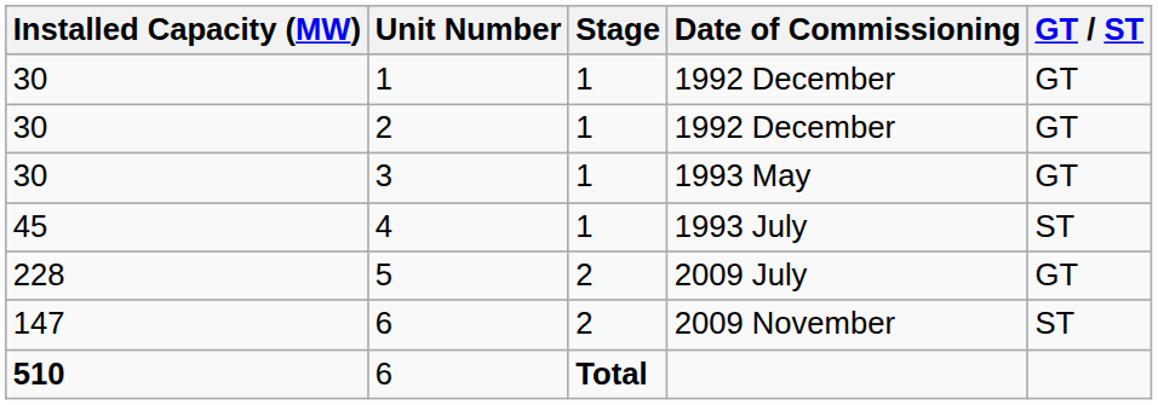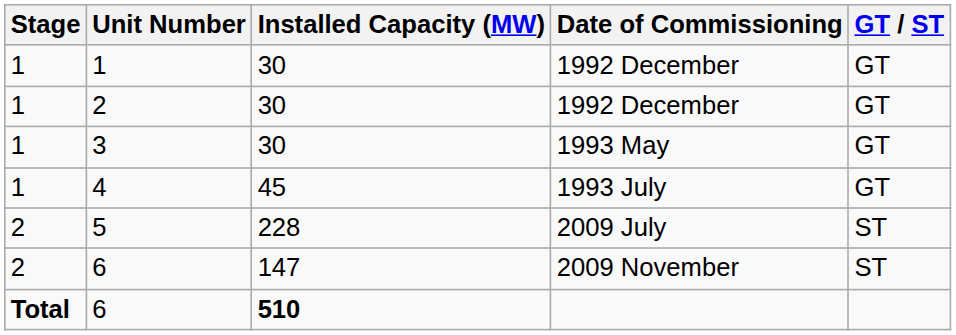columns swapped: Stage <-> Installed Capacity (MW)
4 | GT / ST: ST -> GT
5 | GT / ST: GT -> ST
